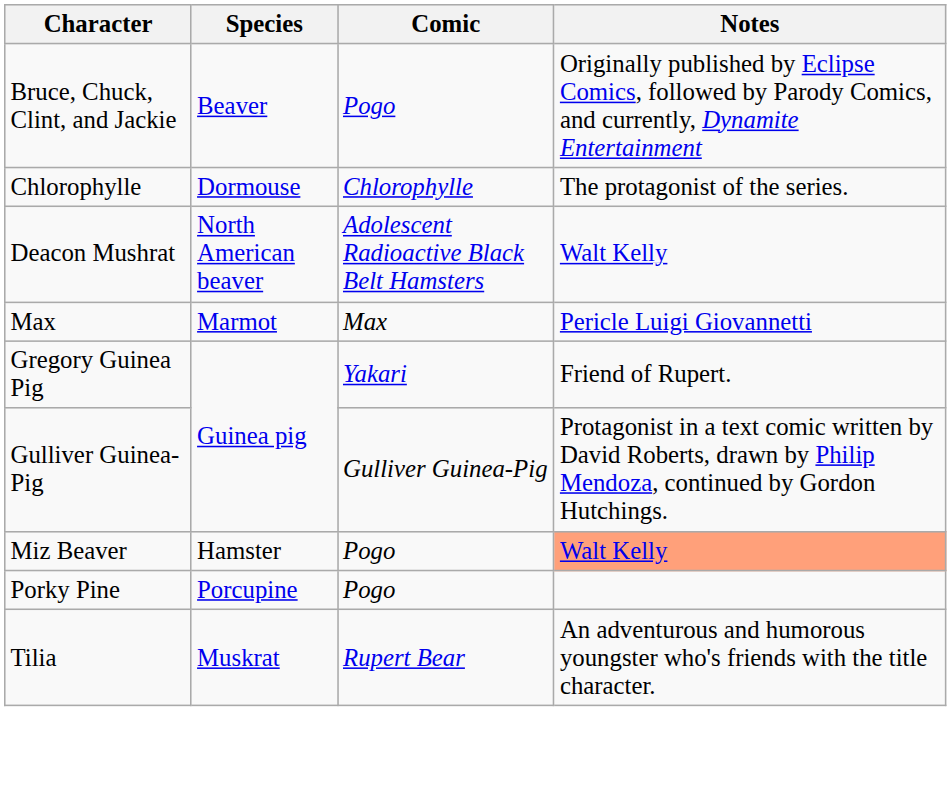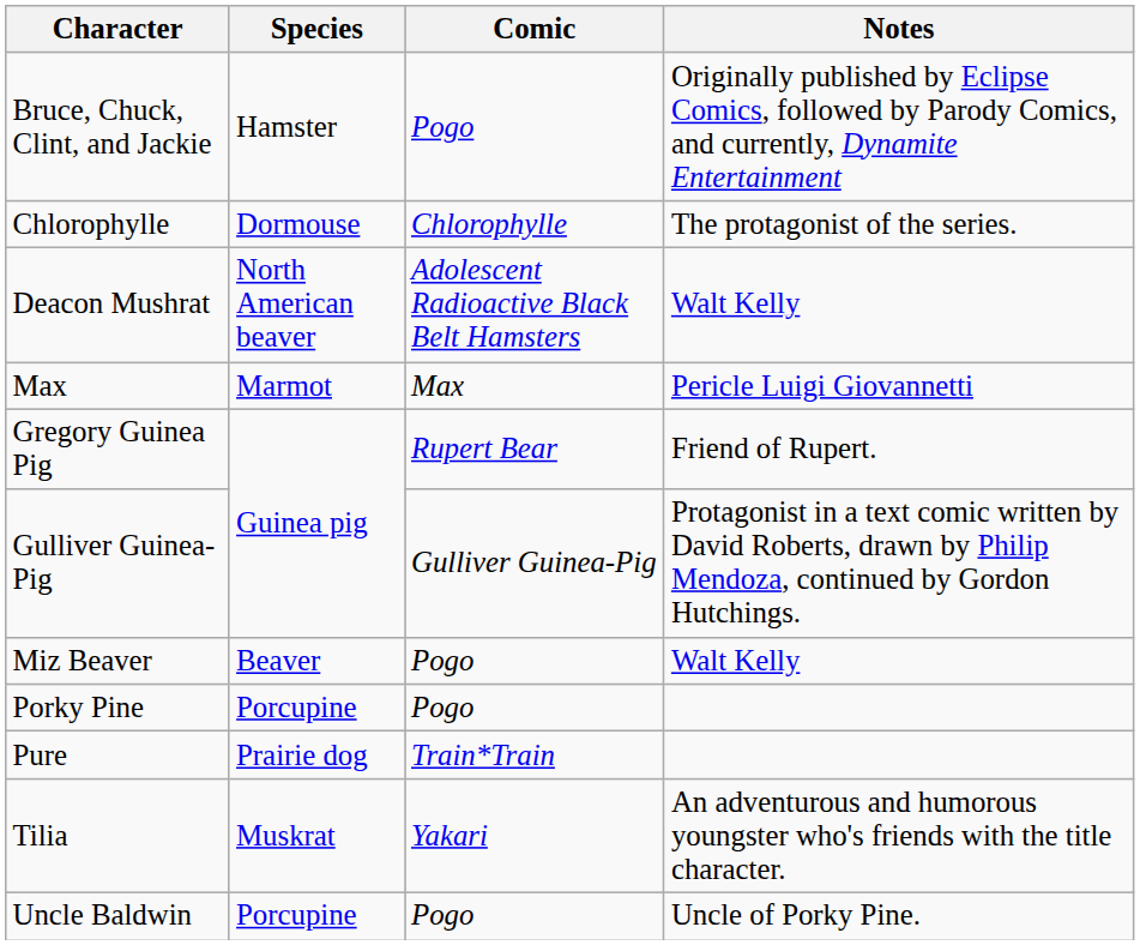Bruce, Chuck, Clint, and Jackie | Species: Beaver -> Hamster
Gregory Guinea Pig | Comic: Yakari -> Rupert Bear
Miz Beaver | Species: Hamster -> Beaver
Miz Beaver | Notes: lightsalmon background -> no background
+ row: Pure | Prairie dog | Train*Train
Tilia | Comic: Rupert Bear -> Yakari
+ row: Uncle Baldwin | Porcupine | Pogo | Uncle of Porky Pine.
